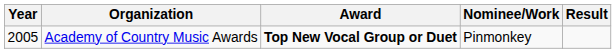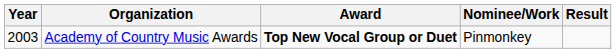Academy of Country Music Awards | Year: 2005 -> 2003
